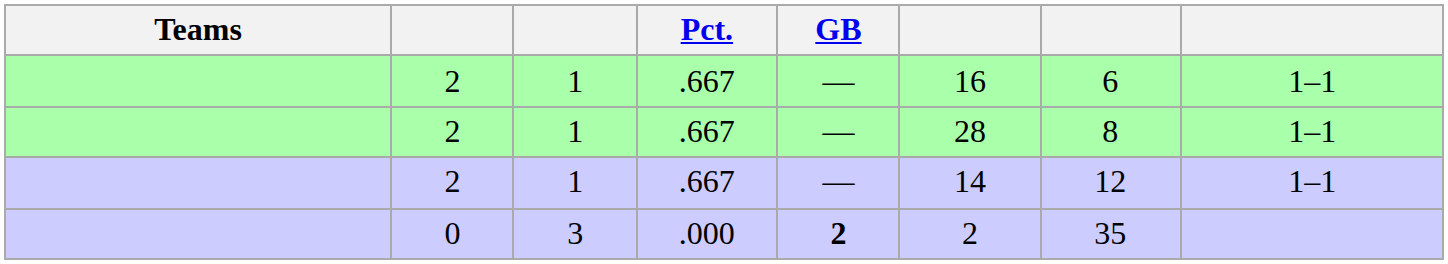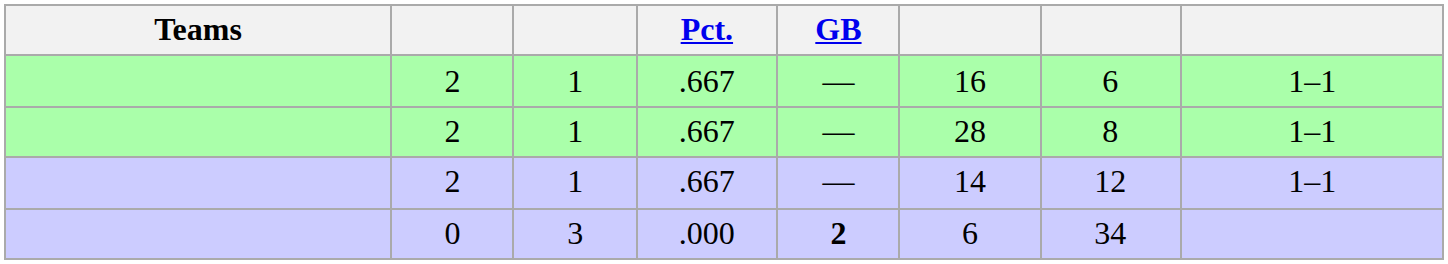0 | column 6: 2 -> 6
0 | column 7: 35 -> 34
